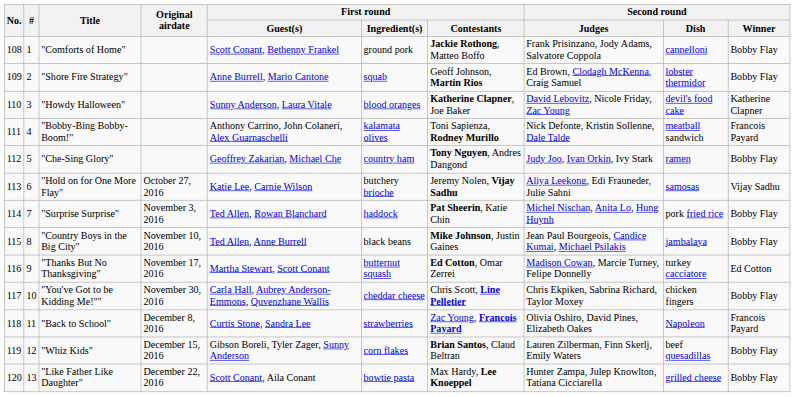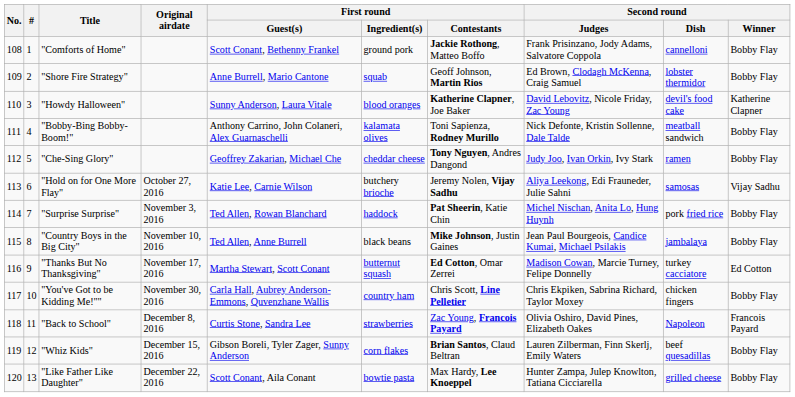"Bobby-Bing Bobby-Boom!" | Second round / Winner: Francois Payard -> Bobby Flay
"Che-Sing Glory" | First round / Ingredient(s): country ham -> cheddar cheese
"You've Got to be Kidding Me!"" | First round / Ingredient(s): cheddar cheese -> country ham
